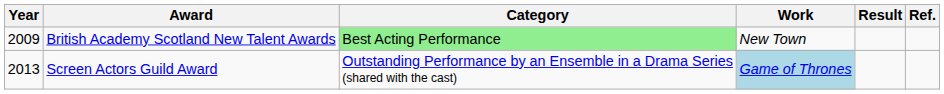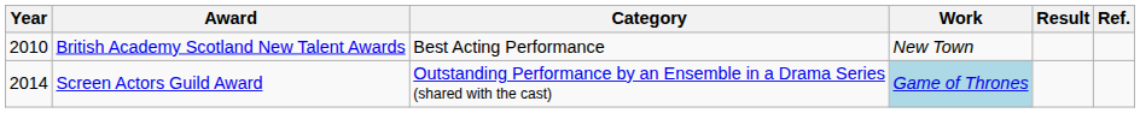British Academy Scotland New Talent Awards | Year: 2009 -> 2010
British Academy Scotland New Talent Awards | Category: lightgreen background -> no background
Screen Actors Guild Award | Year: 2013 -> 2014
